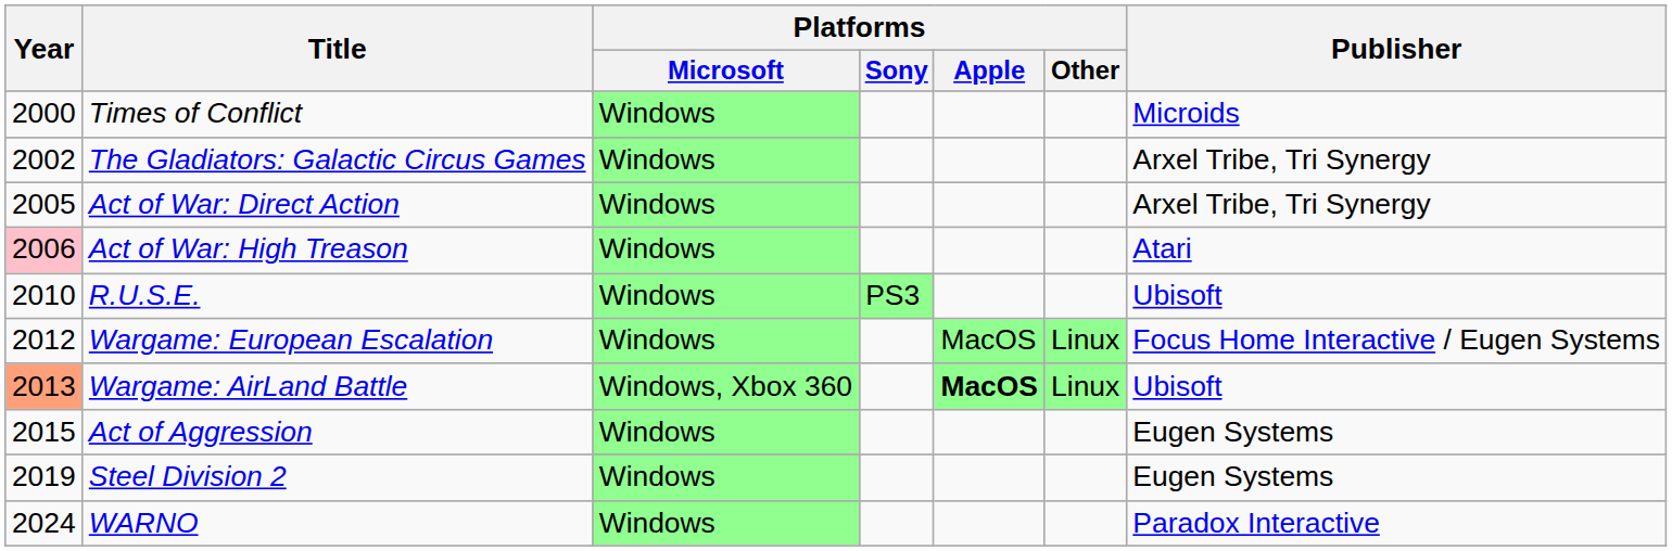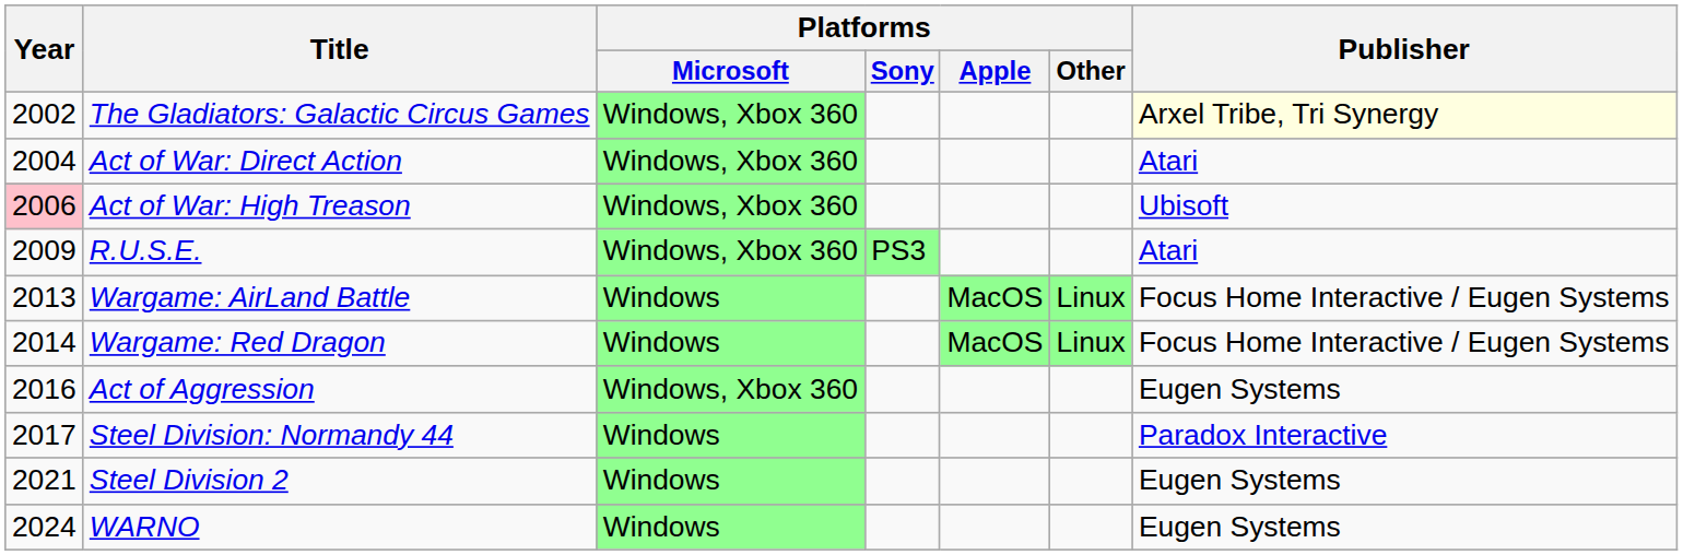- row: 2000 | Times of Conflict | Windows | Microids
The Gladiators: Galactic Circus Games | Platforms / Microsoft: Windows -> Windows, Xbox 360
The Gladiators: Galactic Circus Games | Publisher: no background -> lightyellow background
Act of War: Direct Action | Year: 2005 -> 2004
Act of War: Direct Action | Platforms / Microsoft: Windows -> Windows, Xbox 360
Act of War: Direct Action | Publisher: Arxel Tribe, Tri Synergy -> Atari
Act of War: High Treason | Platforms / Microsoft: Windows -> Windows, Xbox 360
Act of War: High Treason | Publisher: Atari -> Ubisoft
R.U.S.E. | Year: 2010 -> 2009
R.U.S.E. | Platforms / Microsoft: Windows -> Windows, Xbox 360
R.U.S.E. | Publisher: Ubisoft -> Atari
- row: 2012 | Wargame: European Escalation | Windows | MacOS | Linux | Focus Home Interactive / Eugen Systems
Wargame: AirLand Battle | Year: lightsalmon background -> no background
Wargame: AirLand Battle | Platforms / Microsoft: Windows, Xbox 360 -> Windows
Wargame: AirLand Battle | Platforms / Apple: bold -> normal
Wargame: AirLand Battle | Publisher: Ubisoft -> Focus Home Interactive / Eugen Systems
+ row: 2014 | Wargame: Red Dragon | Windows | MacOS | Linux | Focus Home Interactive / Eugen Systems
Act of Aggression | Year: 2015 -> 2016
Act of Aggression | Platforms / Microsoft: Windows -> Windows, Xbox 360
+ row: 2017 | Steel Division: Normandy 44 | Windows | Paradox Interactive
Steel Division 2 | Year: 2019 -> 2021
WARNO | Publisher: Paradox Interactive -> Eugen Systems
